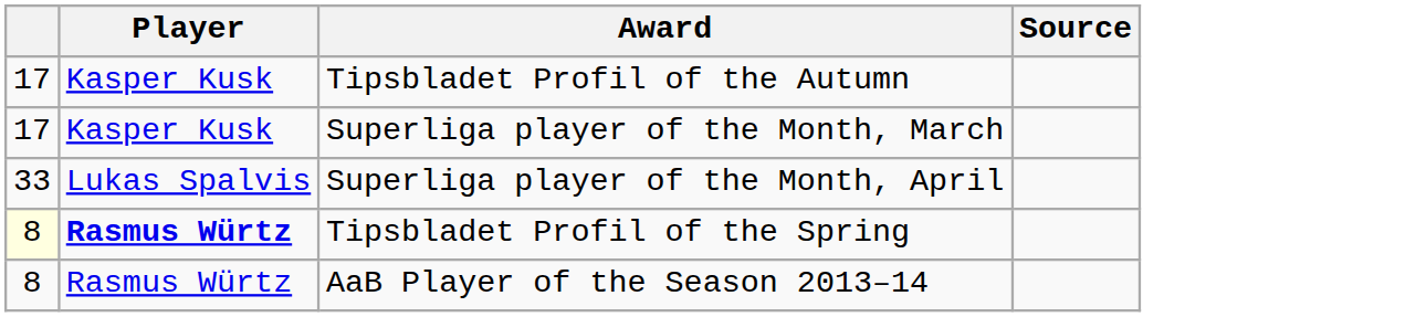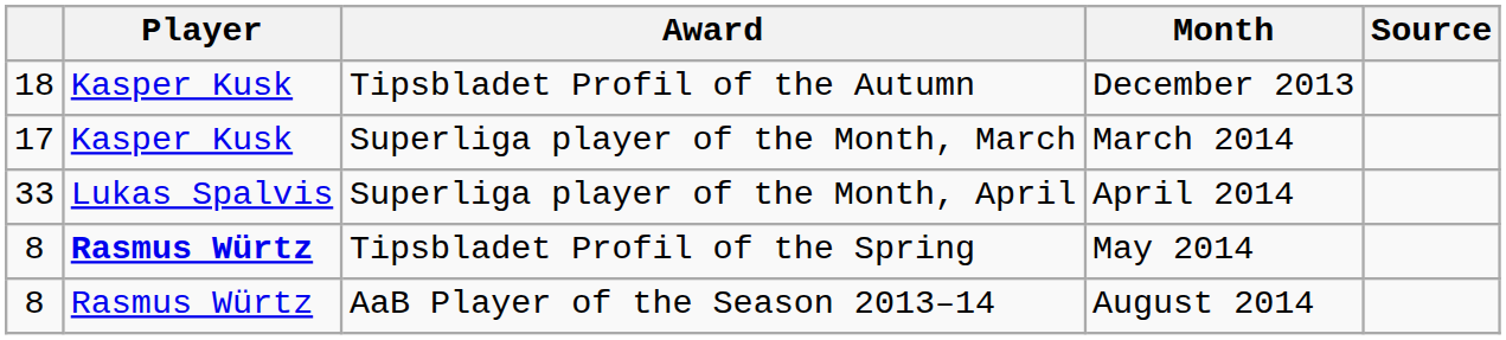+ column: Month | December 2013 | March 2014 | April 2014 | May 2014 | August 2014
Tipsbladet Profil of the Autumn | column 1: 17 -> 18
Tipsbladet Profil of the Spring | column 1: lightyellow background -> no background
